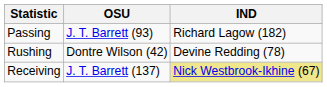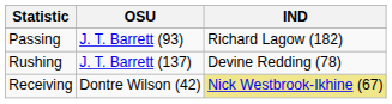Rushing | OSU: Dontre Wilson (42) -> J. T. Barrett (137)
Receiving | OSU: J. T. Barrett (137) -> Dontre Wilson (42)
